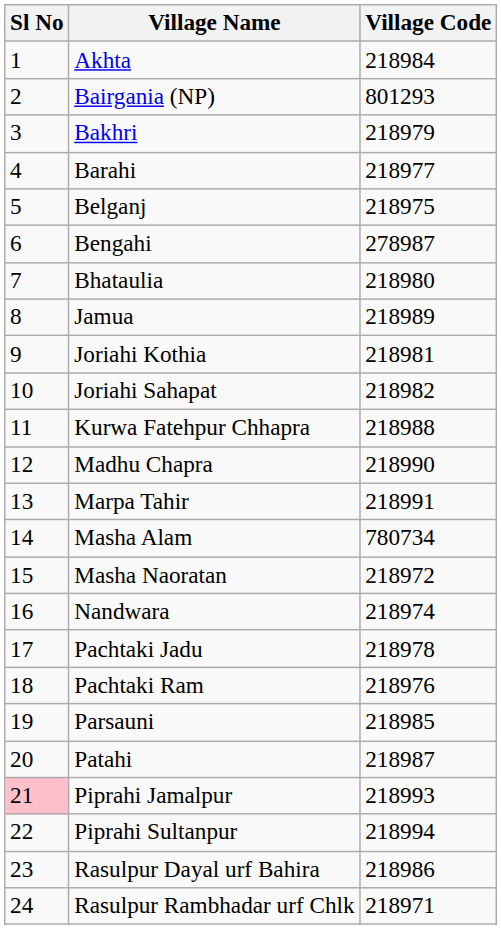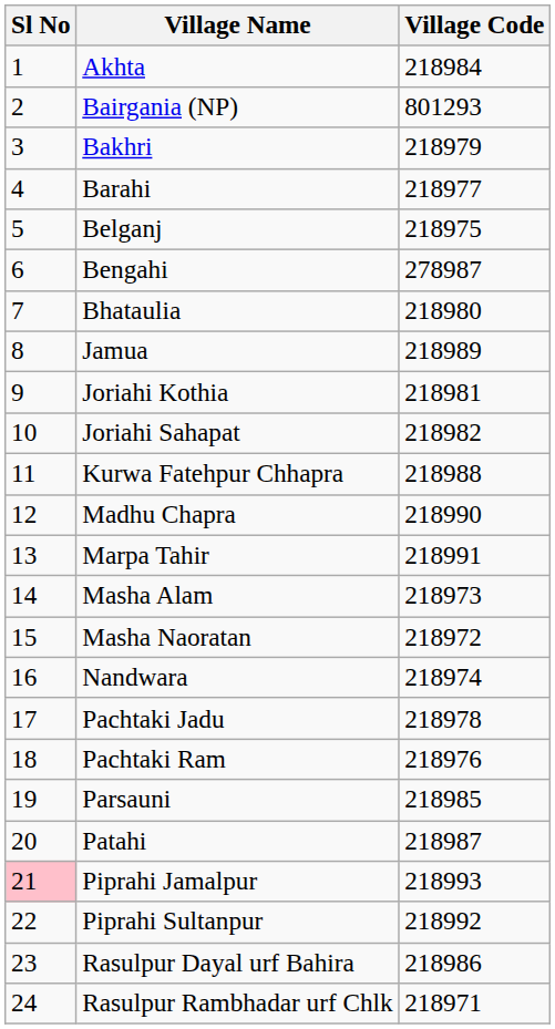Masha Alam | Village Code: 780734 -> 218973
Piprahi Sultanpur | Village Code: 218994 -> 218992
